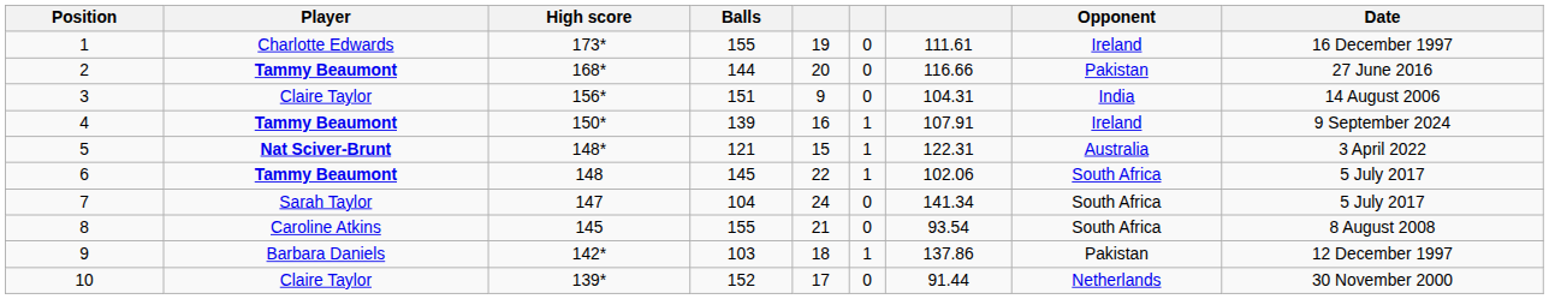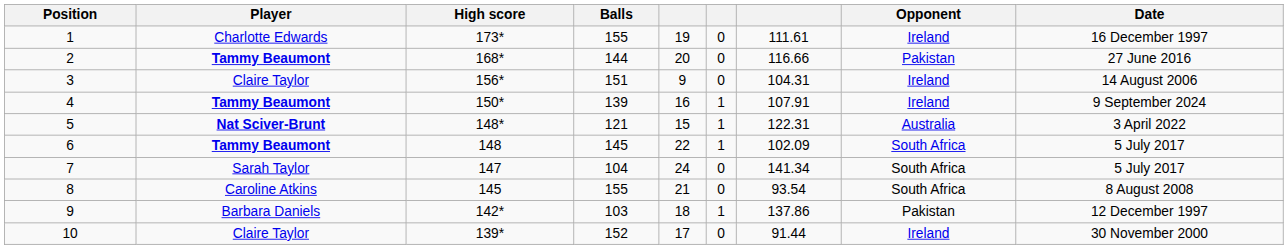3 | Opponent: India -> Ireland
6 | column 7: 102.06 -> 102.09
10 | Opponent: Netherlands -> Ireland
